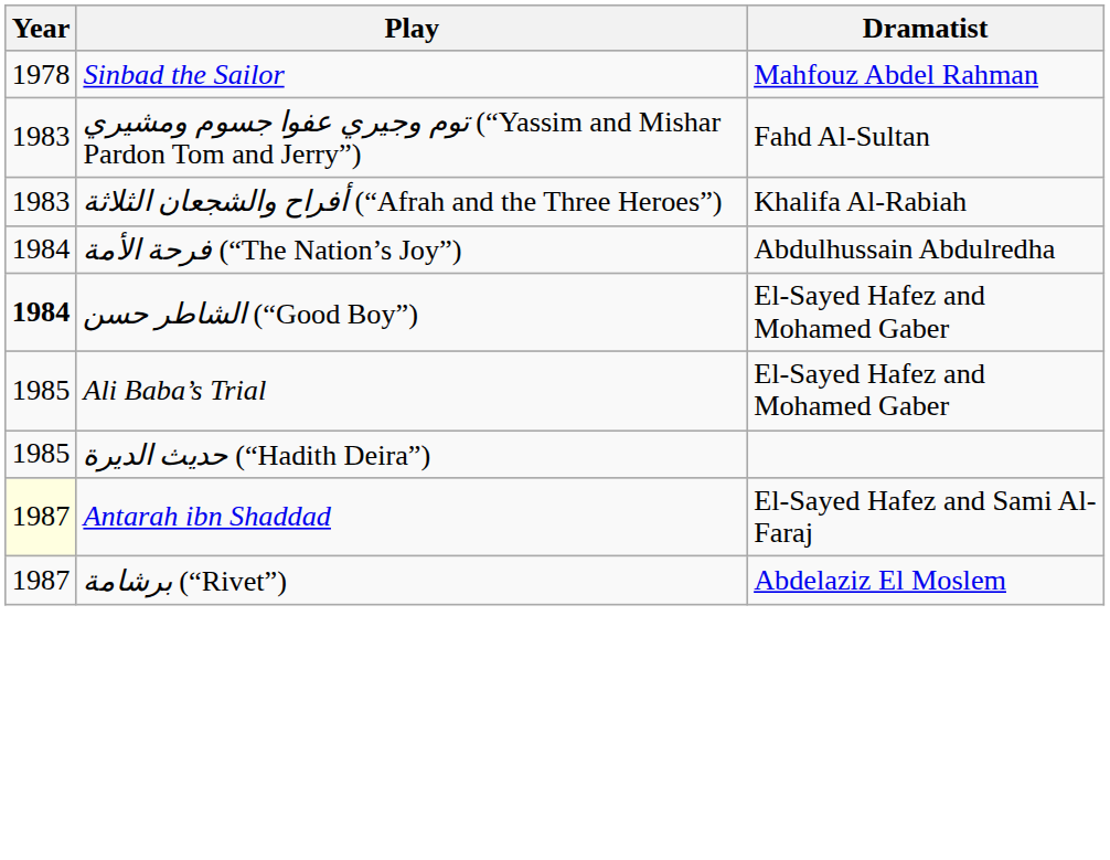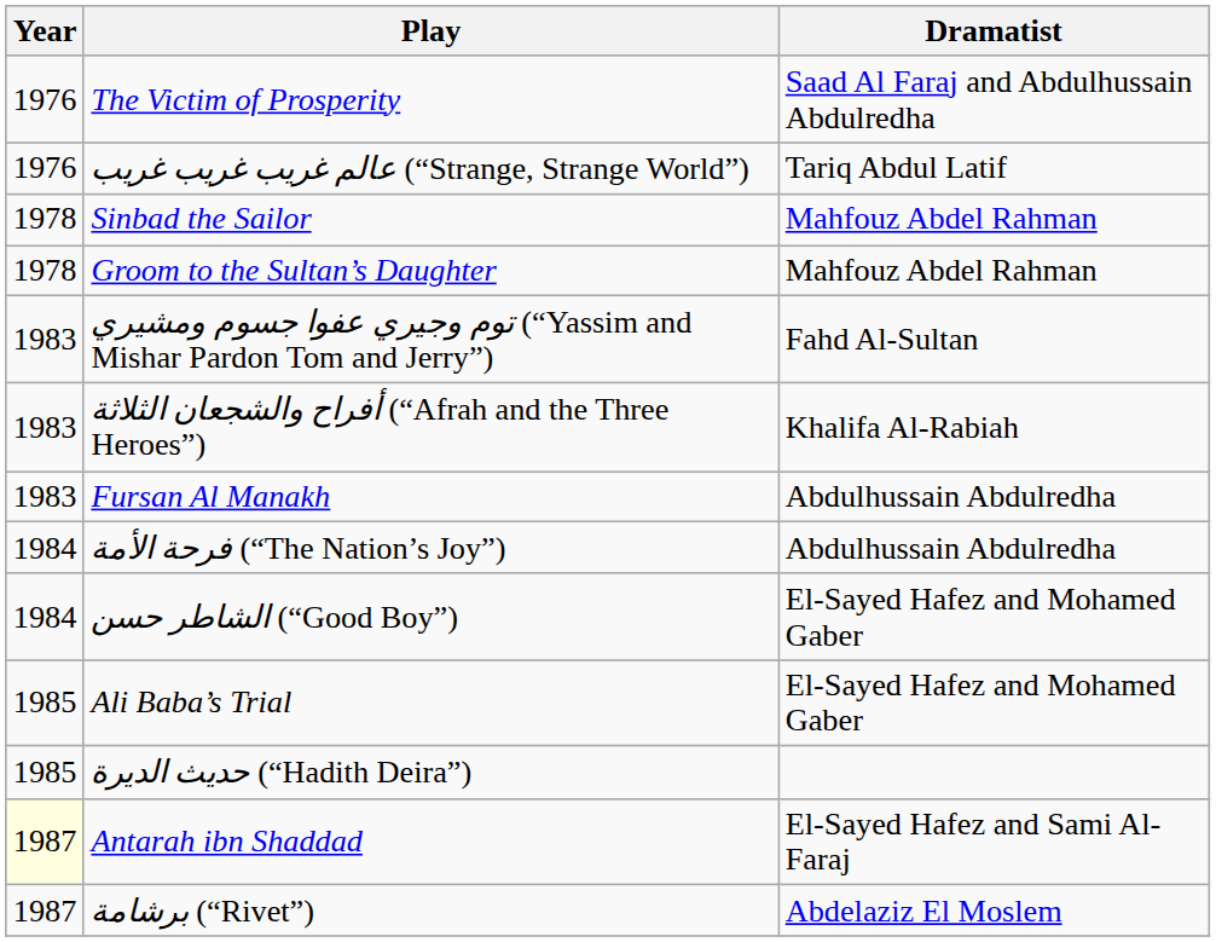+ row: 1976 | The Victim of Prosperity | Saad Al Faraj and Abdulhussain Abdulredha
+ row: 1976 | عالم غريب غريب غريب (“Strange, Strange World”) | Tariq Abdul Latif
+ row: 1978 | Groom to the Sultan’s Daughter | Mahfouz Abdel Rahman
+ row: 1983 | Fursan Al Manakh | Abdulhussain Abdulredha
الشاطر حسن (“Good Boy”) | Year: bold -> normal
